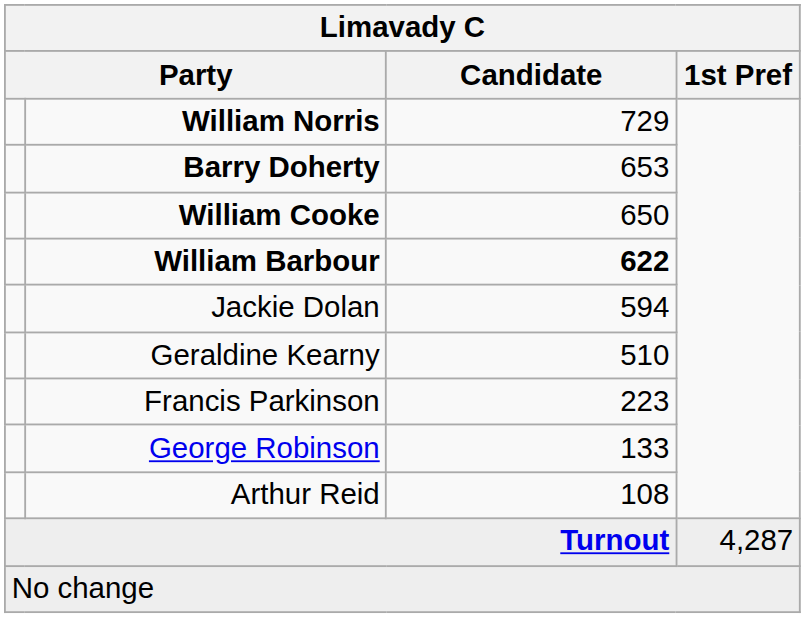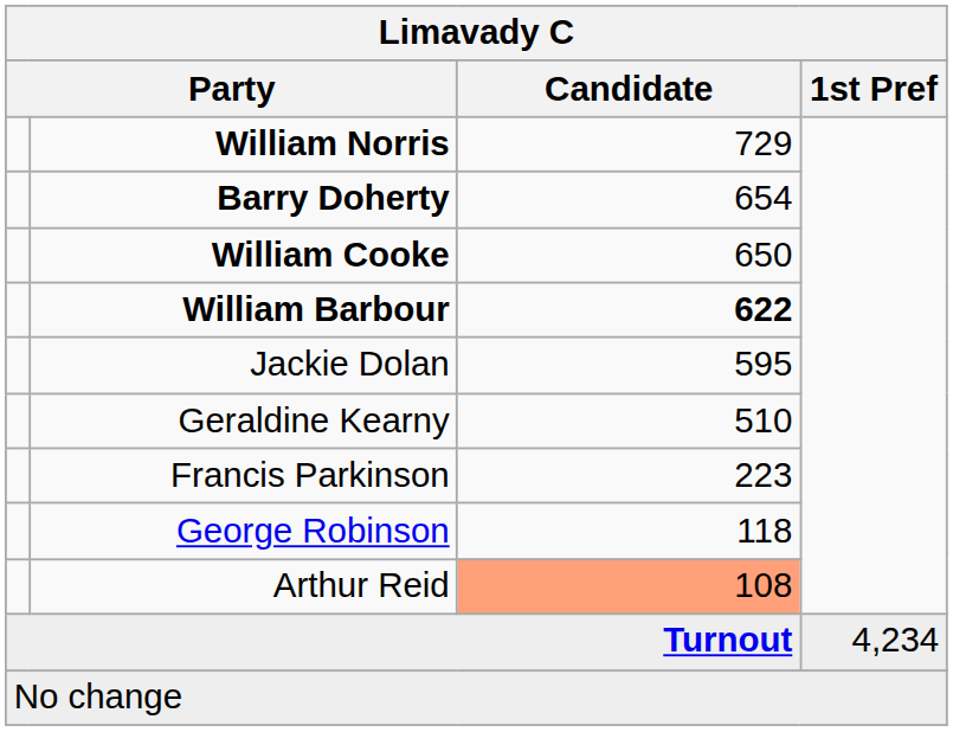Barry Doherty | Candidate: 653 -> 654
Jackie Dolan | Candidate: 594 -> 595
George Robinson | Candidate: 133 -> 118
Arthur Reid | Candidate: no background -> lightsalmon background
Turnout | 1st Pref: 4,287 -> 4,234
